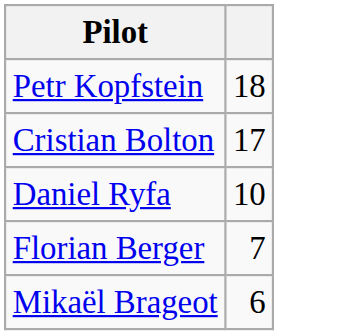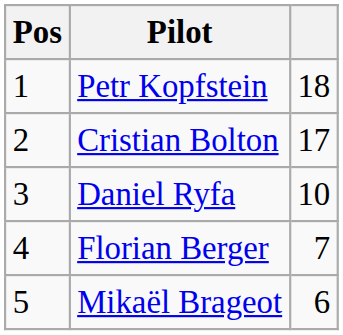+ column: Pos | 1 | 2 | 3 | 4 | 5
